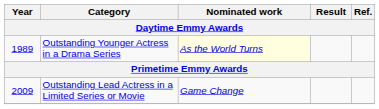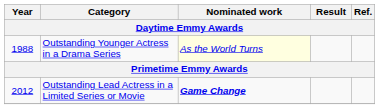Outstanding Younger Actress in a Drama Series | Year: 1989 -> 1988
Outstanding Lead Actress in a Limited Series or Movie | Year: 2009 -> 2012
Outstanding Lead Actress in a Limited Series or Movie | Nominated work: normal -> bold
